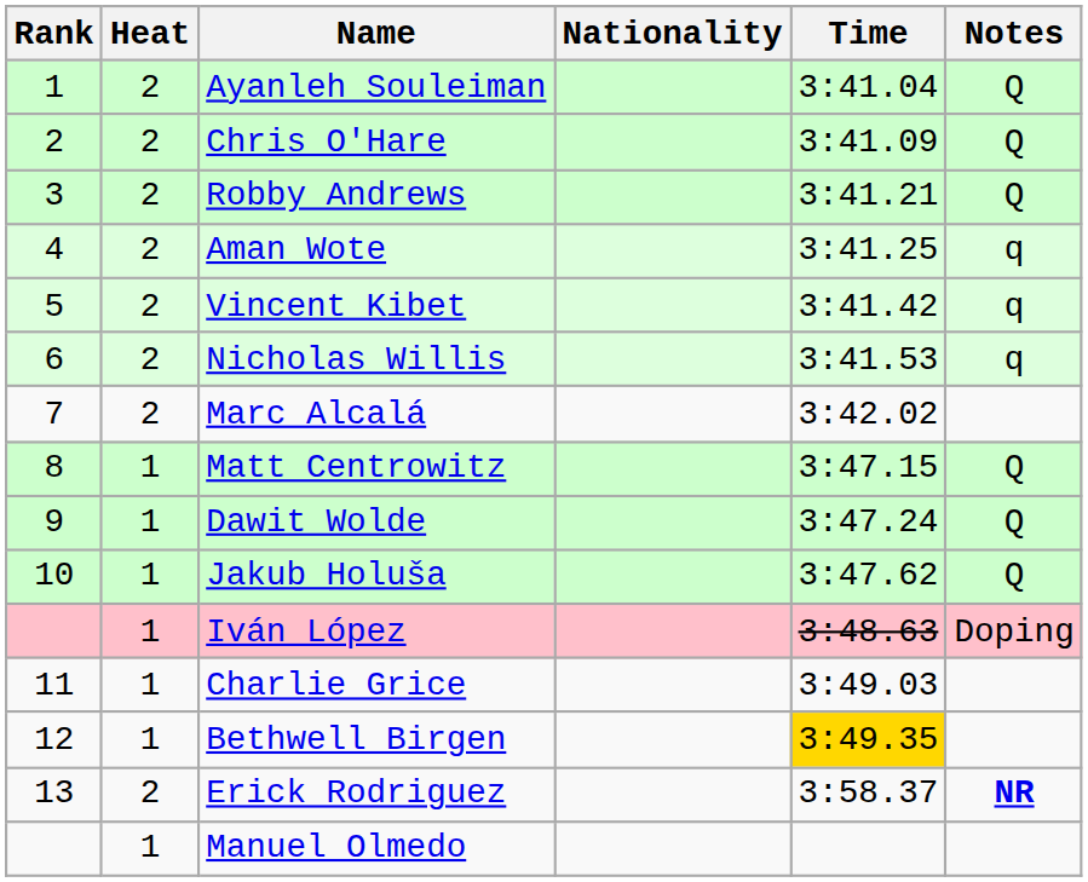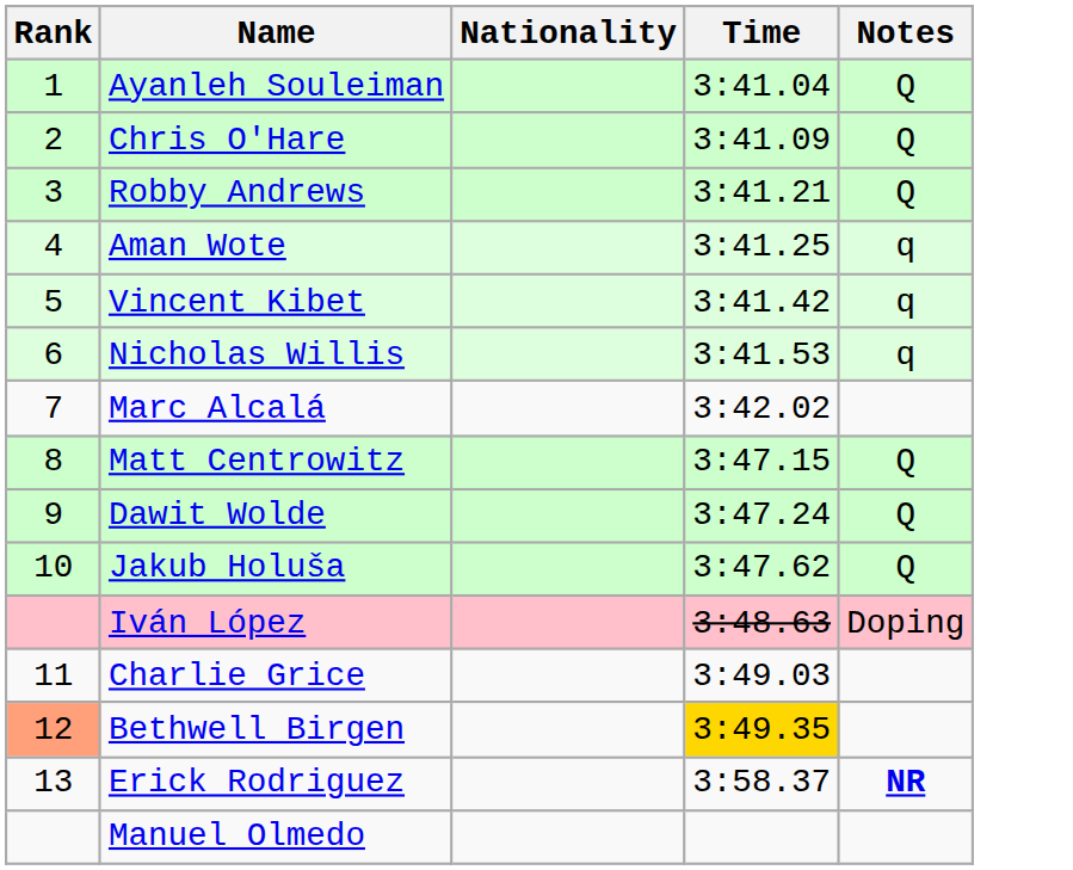- column: Heat | 2 | 2 | 2 | 2 | 2 | 2 | 2 | 1 | 1 | 1 | 1 | 1 | 1 | 2 | 1
Bethwell Birgen | Rank: no background -> lightsalmon background
